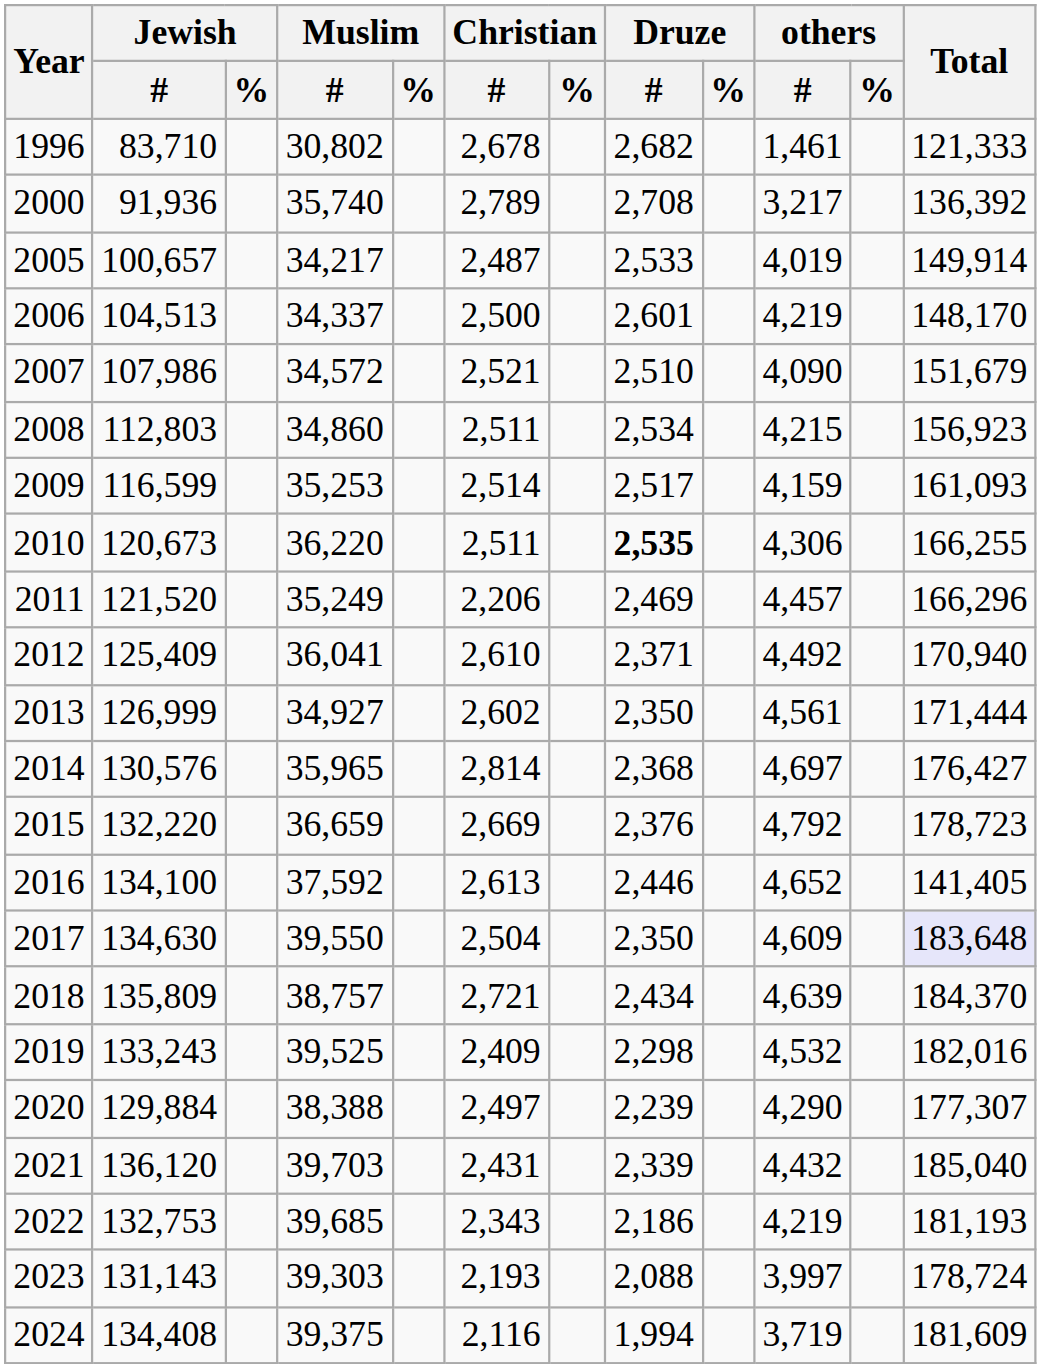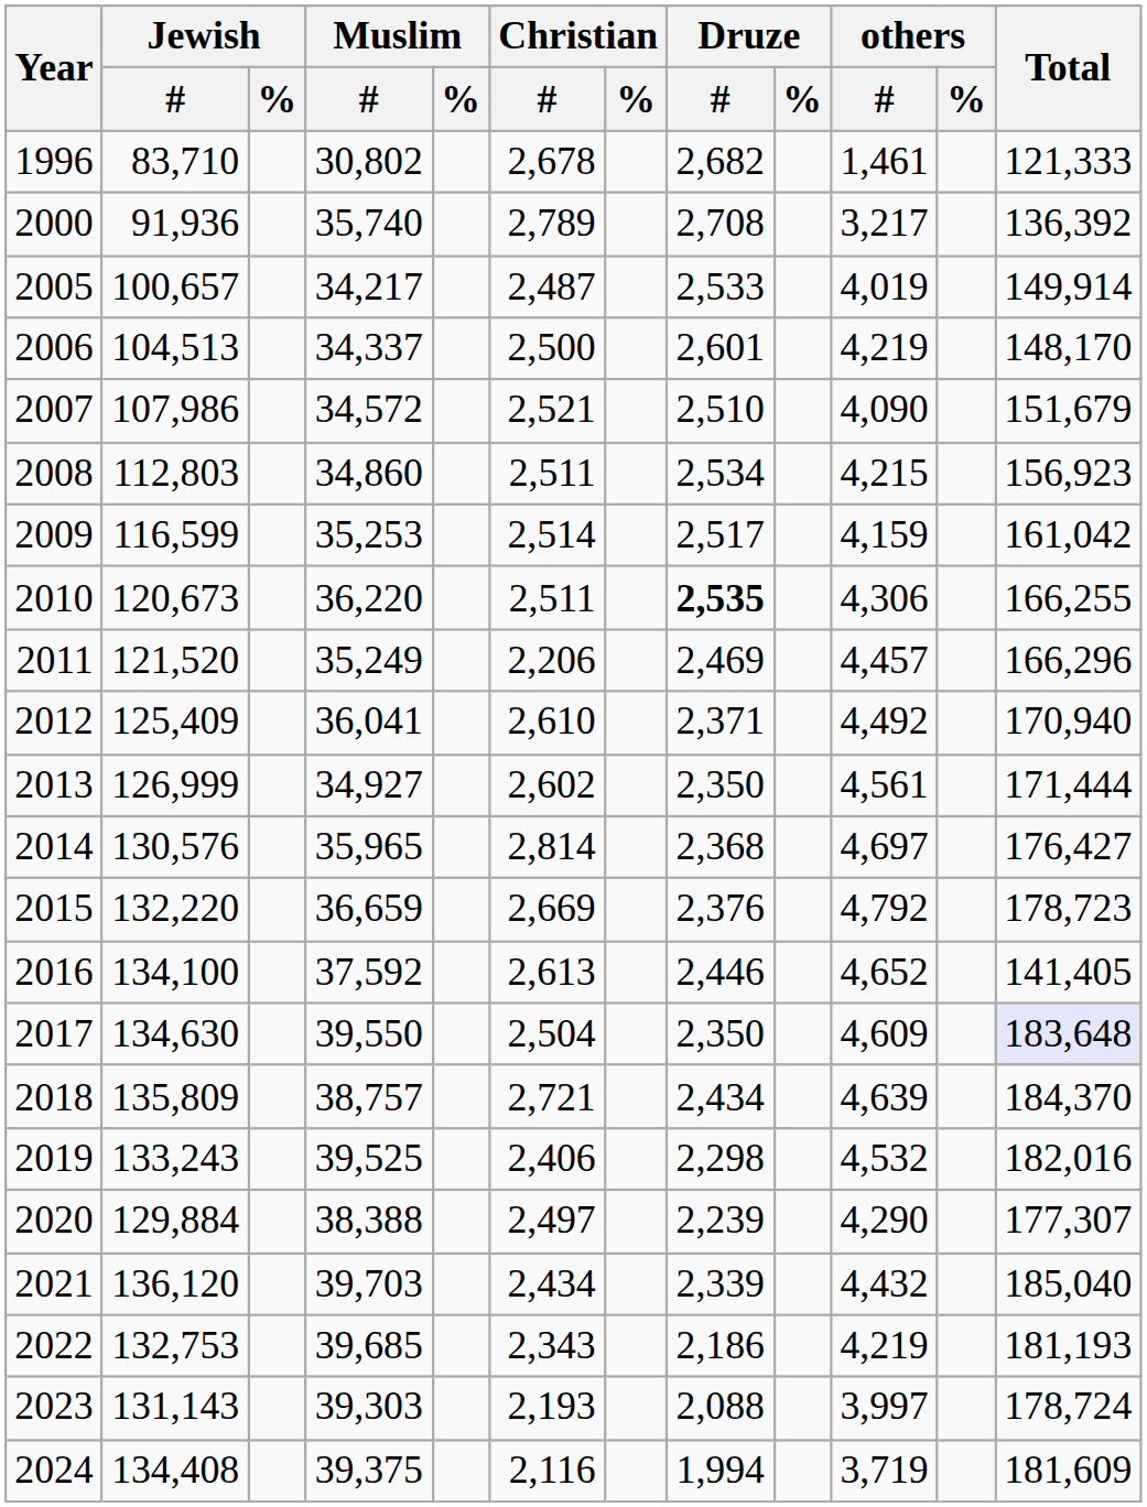2009 | Total: 161,093 -> 161,042
2019 | Christian / #: 2,409 -> 2,406
2021 | Christian / #: 2,431 -> 2,434
